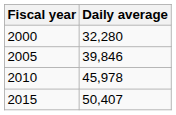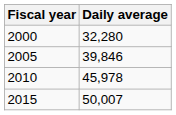2015 | Daily average: 50,407 -> 50,007
